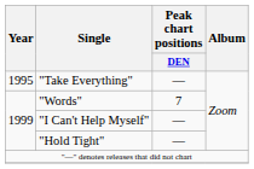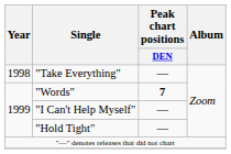"Take Everything" | Year: 1995 -> 1998
"Words" | Peak chart positions / DEN: normal -> bold
